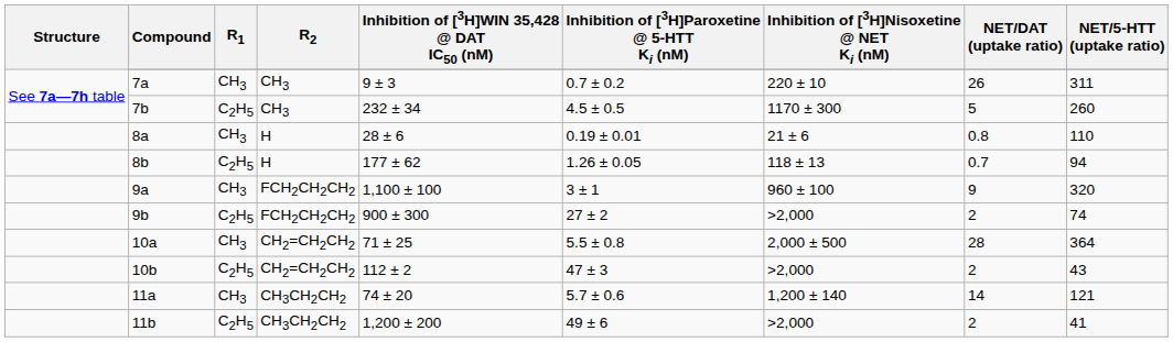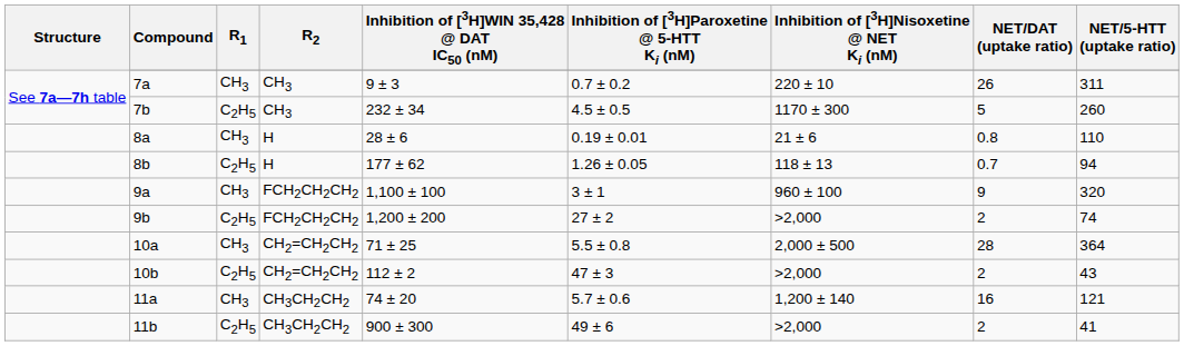9b | Inhibition of [3H]WIN 35,428 @ DAT IC50 (nM): 900 ± 300 -> 1,200 ± 200
11a | NET/DAT (uptake ratio): 14 -> 16
11b | Inhibition of [3H]WIN 35,428 @ DAT IC50 (nM): 1,200 ± 200 -> 900 ± 300
